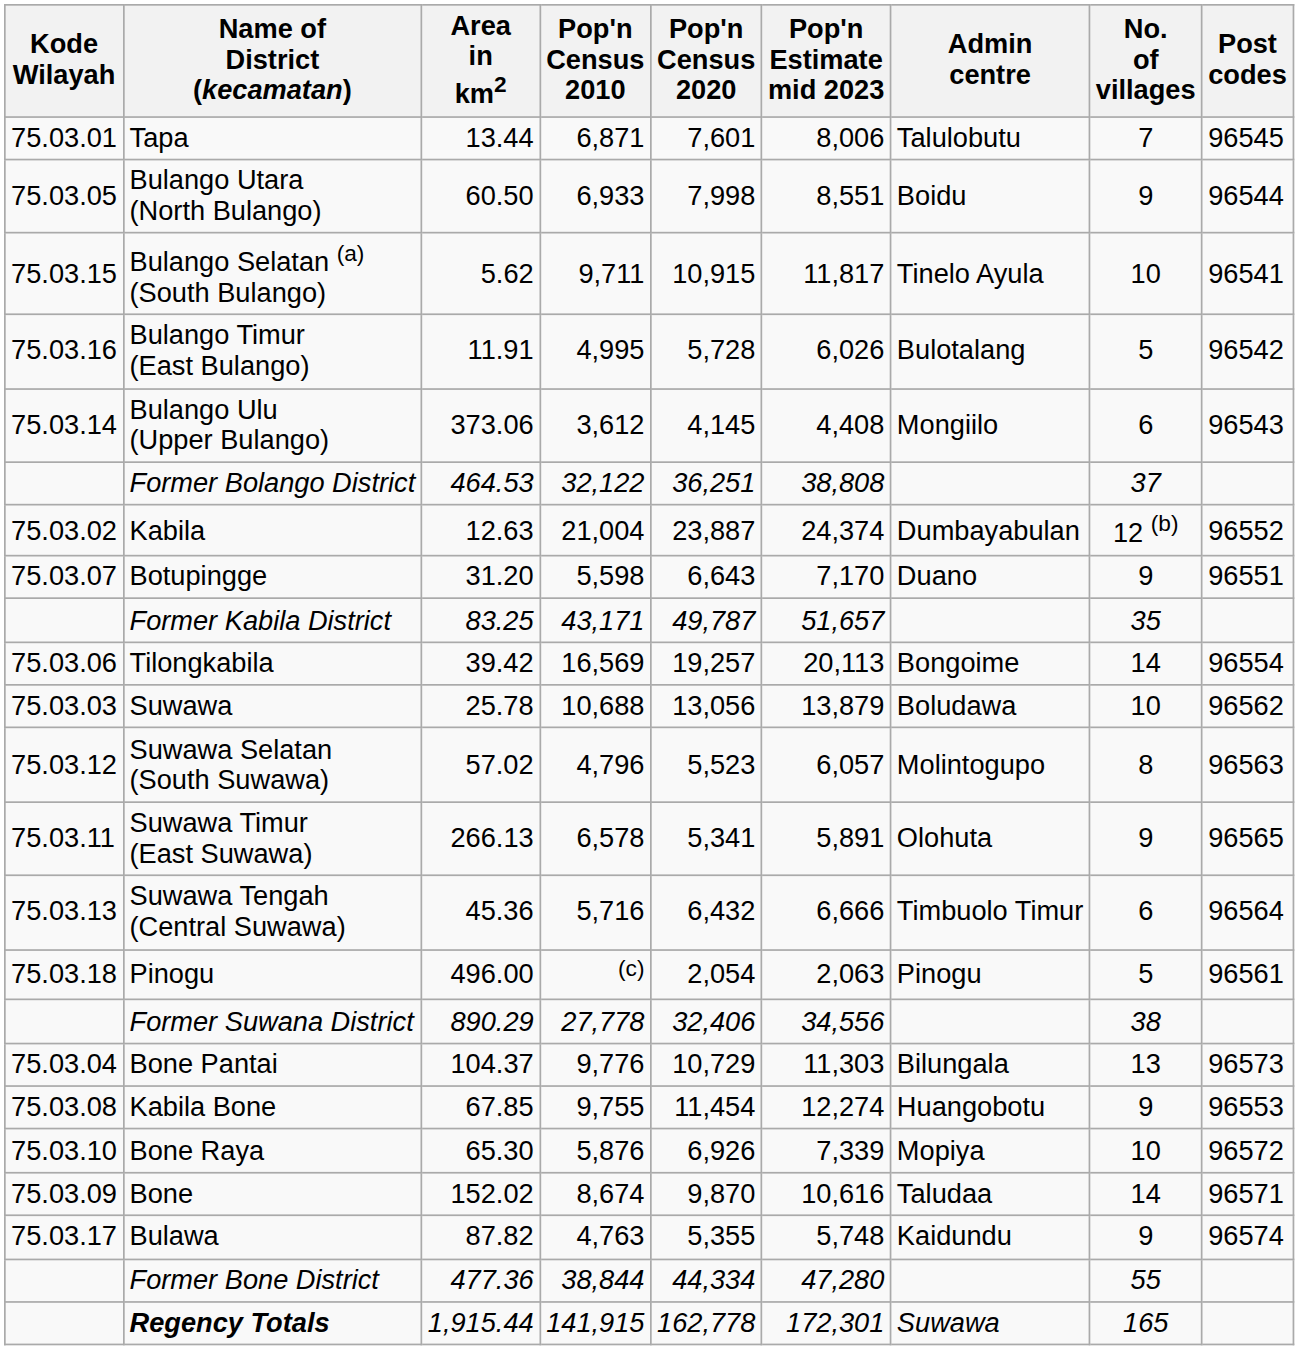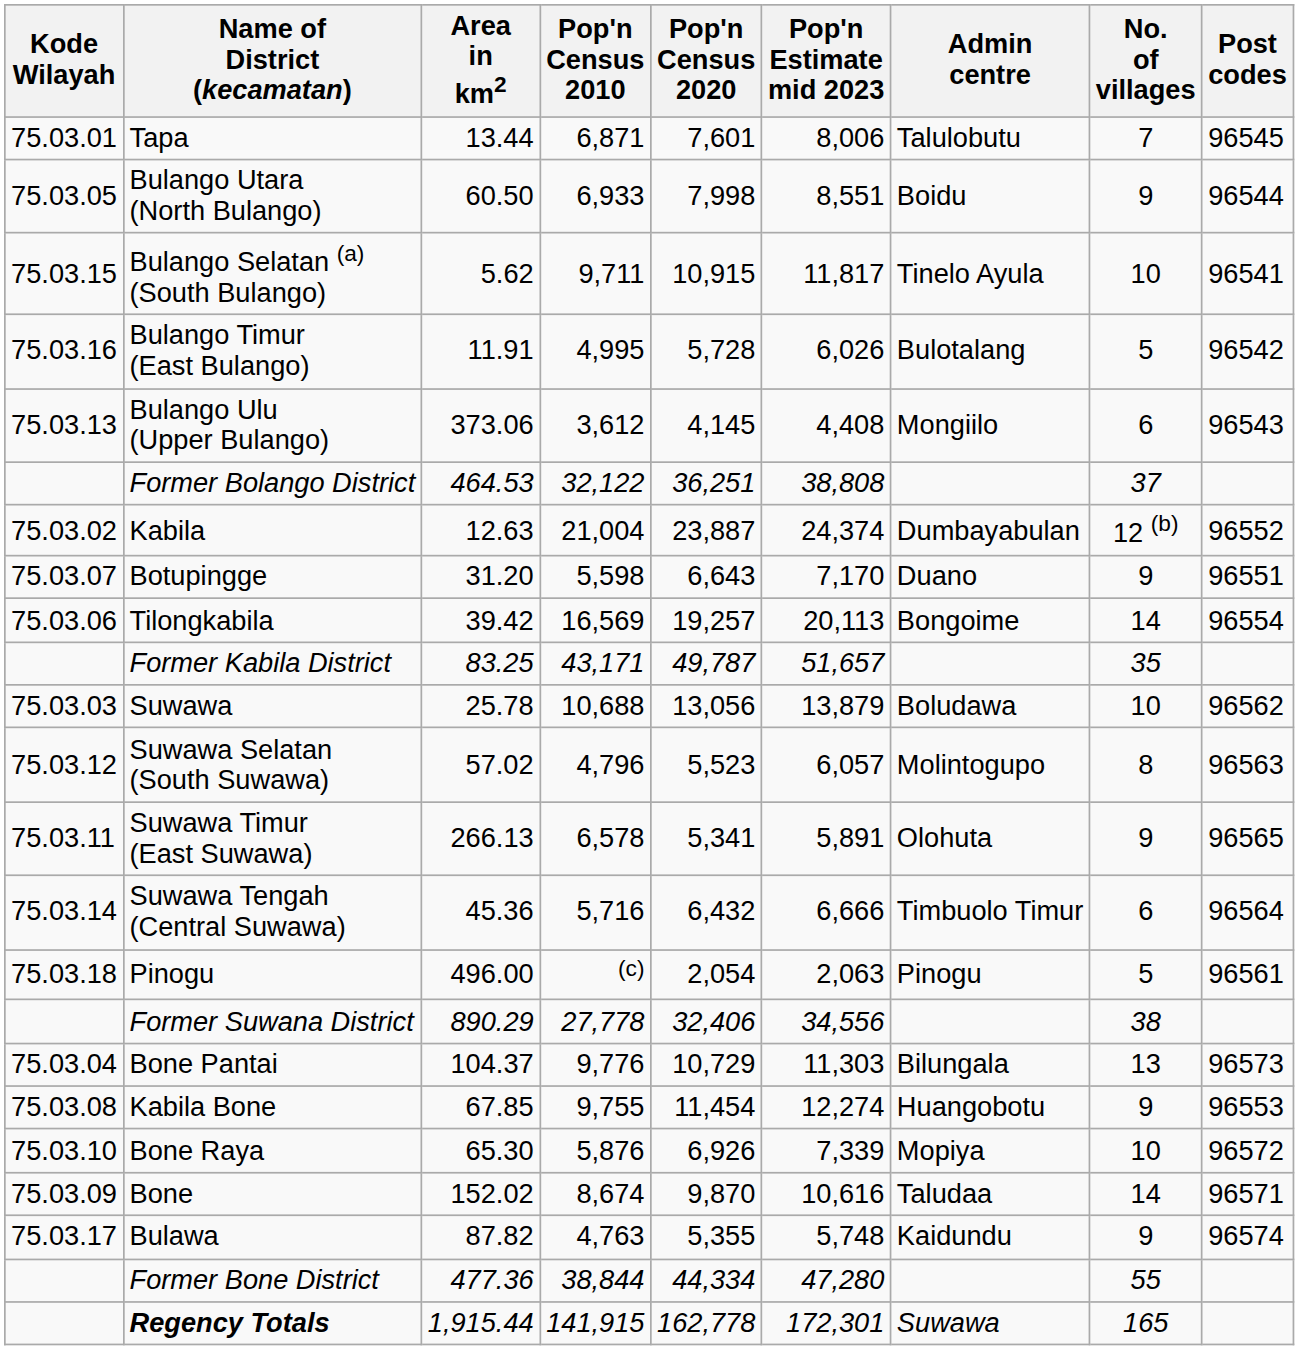Bulango Ulu (Upper Bulango) | Kode Wilayah: 75.03.14 -> 75.03.13
rows swapped: Tilongkabila <-> Former Kabila District
Suwawa Tengah (Central Suwawa) | Kode Wilayah: 75.03.13 -> 75.03.14
